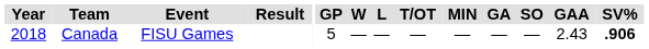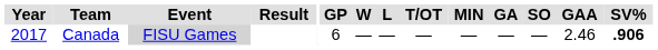Canada | Year: 2018 -> 2017
Canada | Event: no background -> lightgrey background
Canada | GP: 5 -> 6
Canada | GAA: 2.43 -> 2.46
